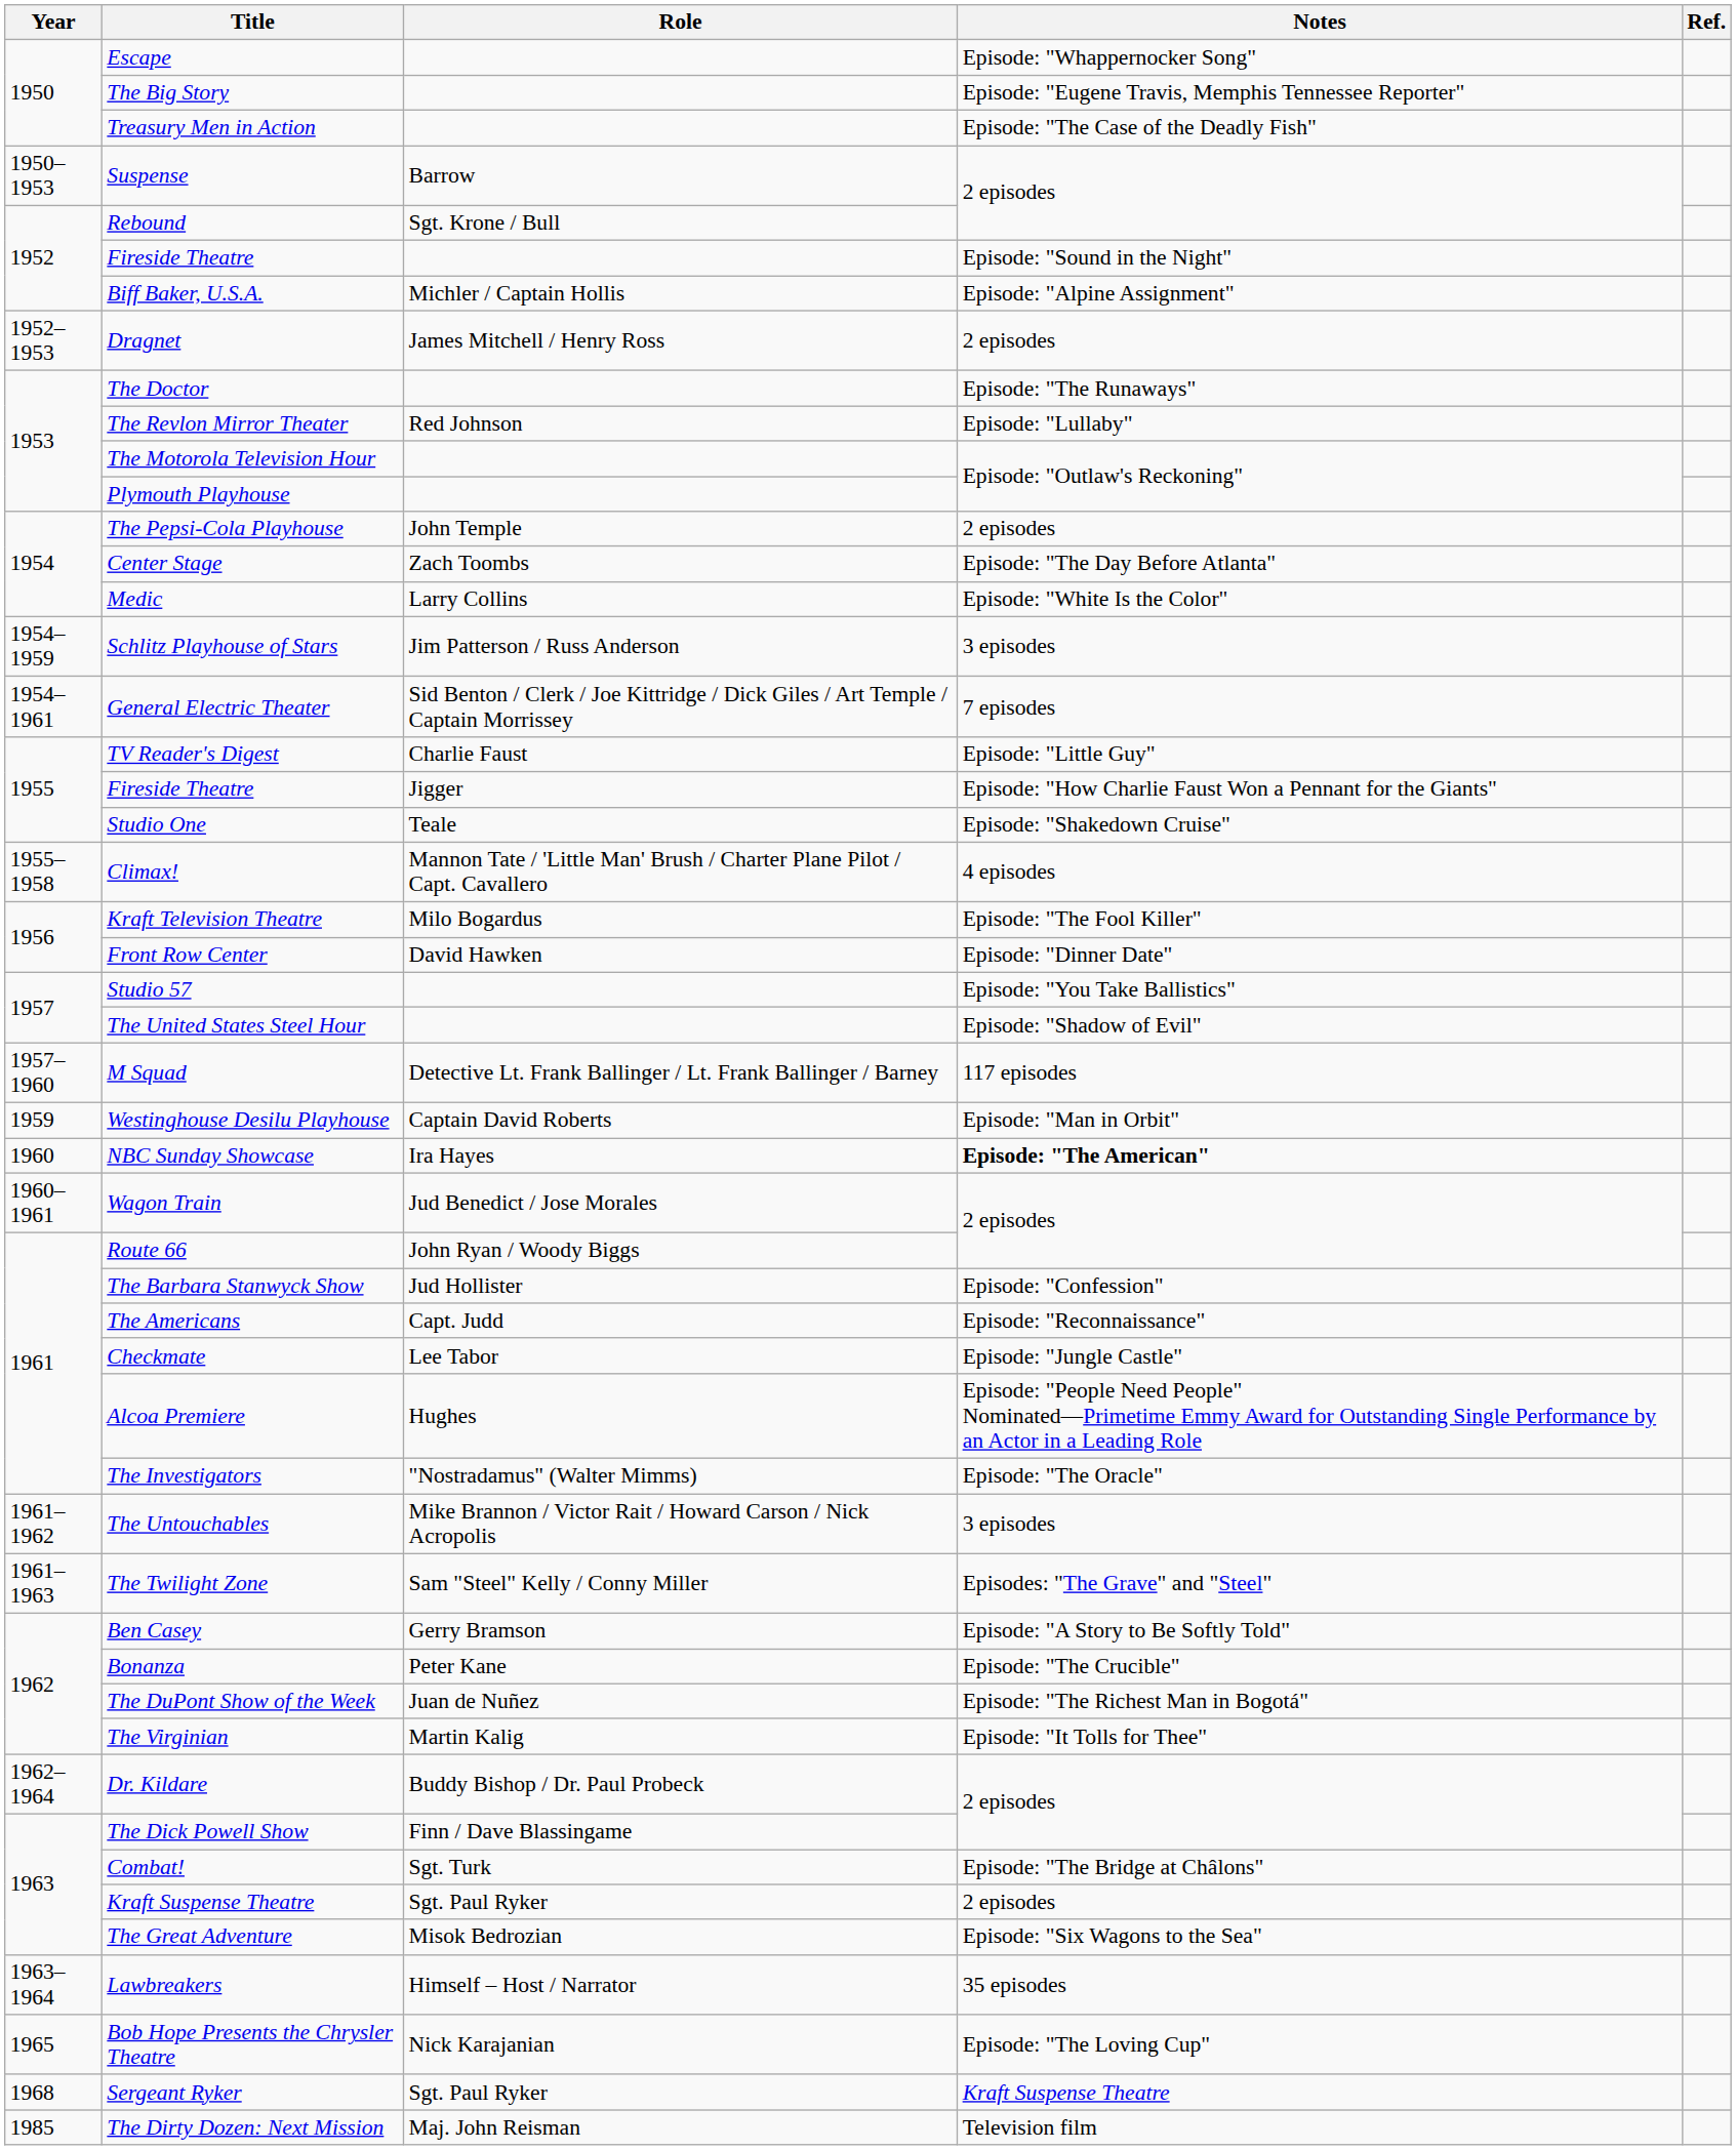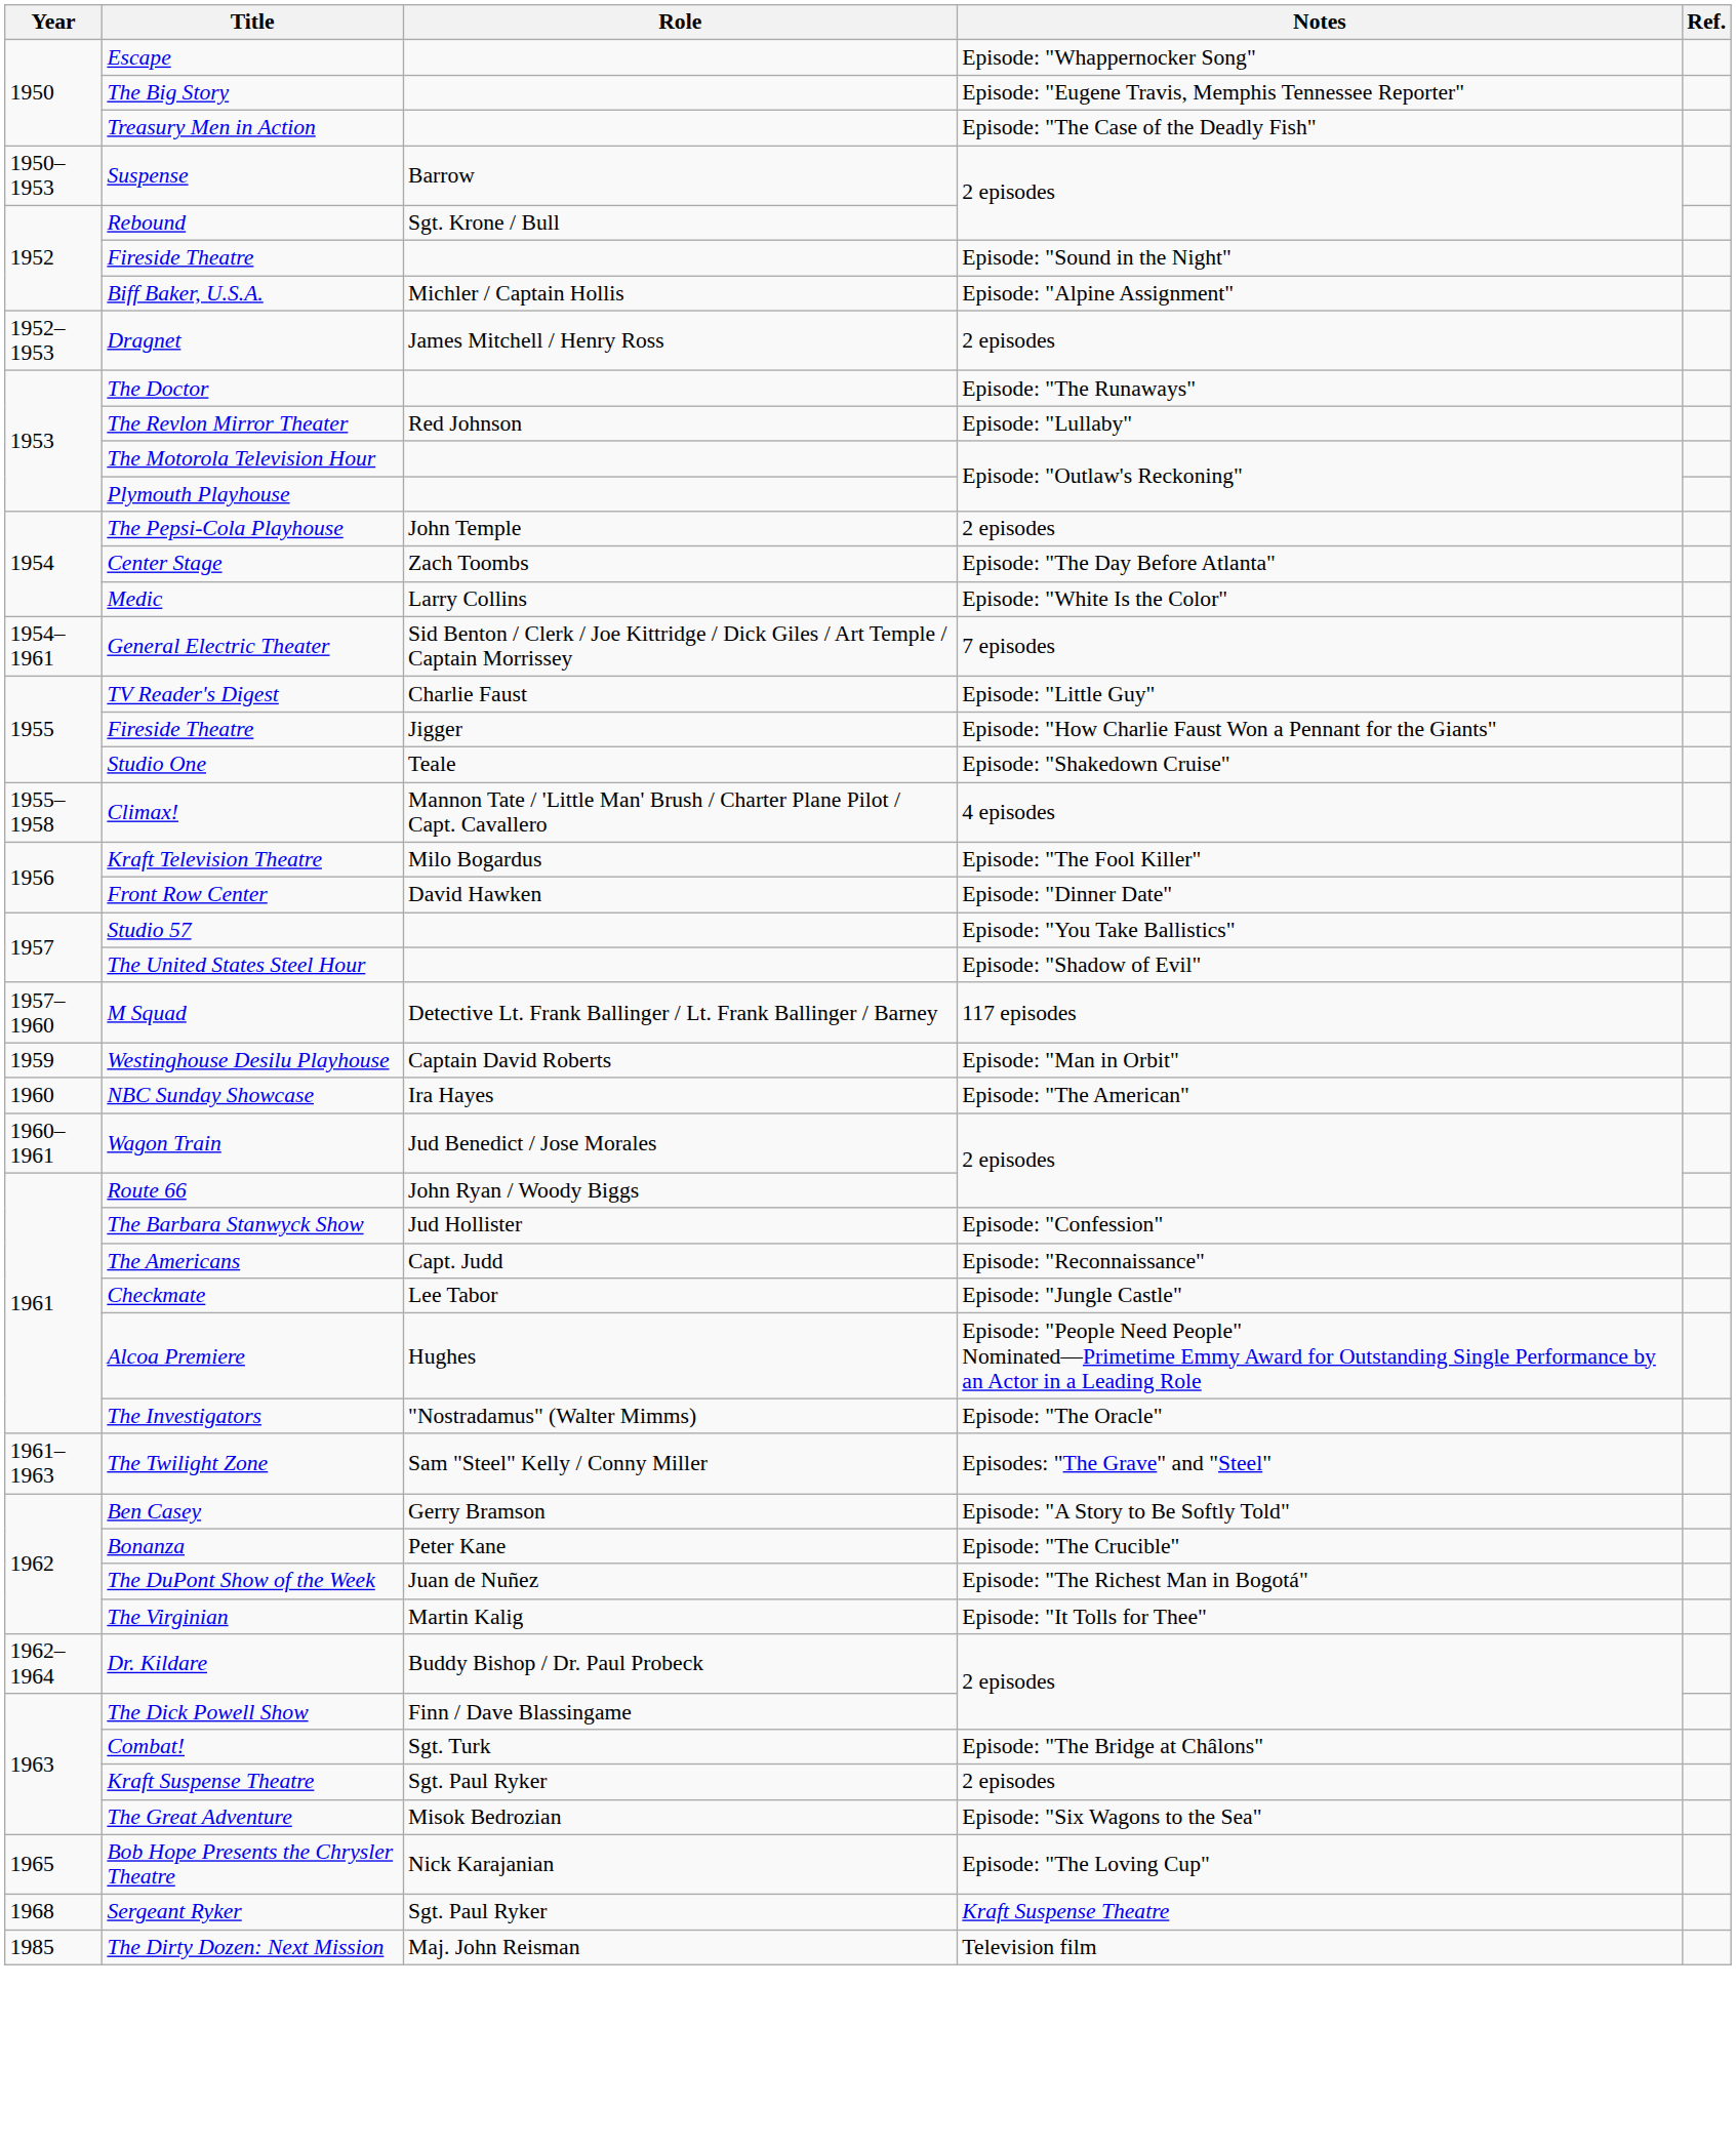- row: 1954–1959 | Schlitz Playhouse of Stars | Jim Patterson / Russ Anderson | 3 episodes
NBC Sunday Showcase | Notes: bold -> normal
- row: 1961–1962 | The Untouchables | Mike Brannon / Victor Rait / Howard Carson / Nick Acropolis | 3 episodes
- row: 1963–1964 | Lawbreakers | Himself – Host / Narrator | 35 episodes
